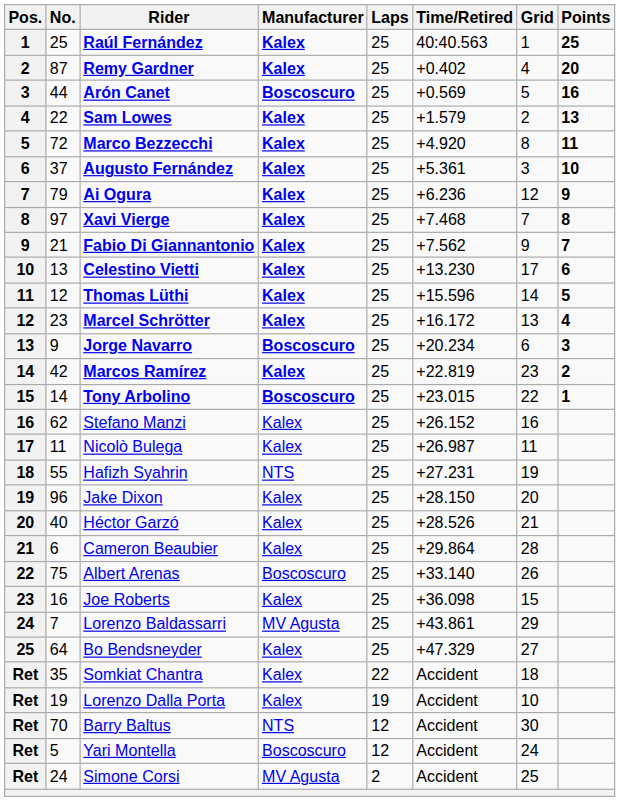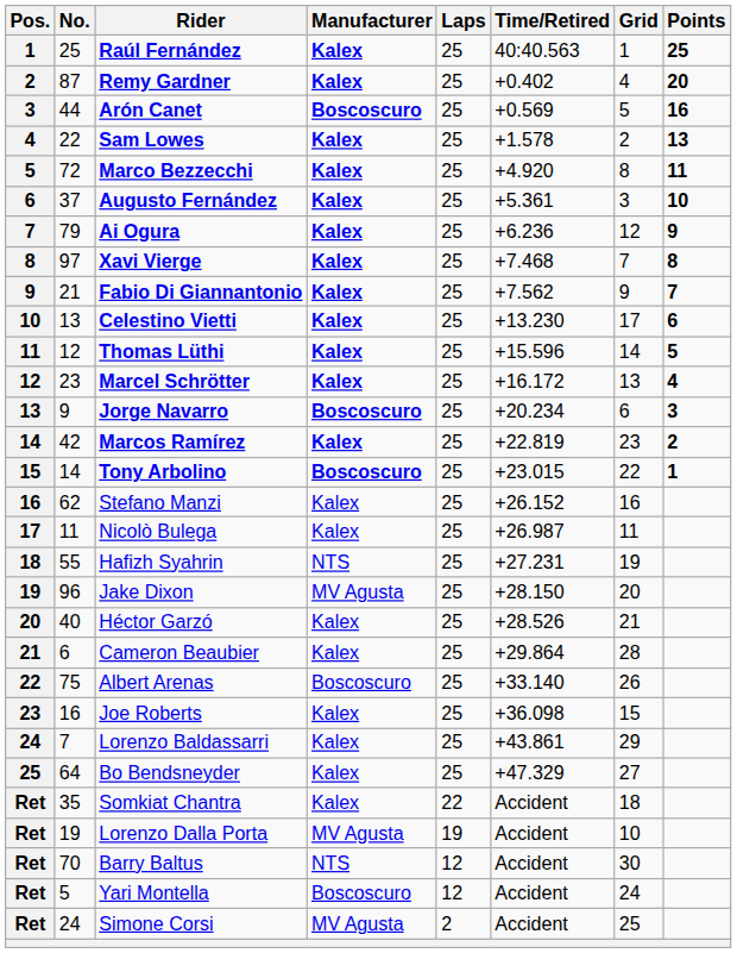Sam Lowes | Time/Retired: +1.579 -> +1.578
Jake Dixon | Manufacturer: Kalex -> MV Agusta
Lorenzo Baldassarri | Manufacturer: MV Agusta -> Kalex
Lorenzo Dalla Porta | Manufacturer: Kalex -> MV Agusta
